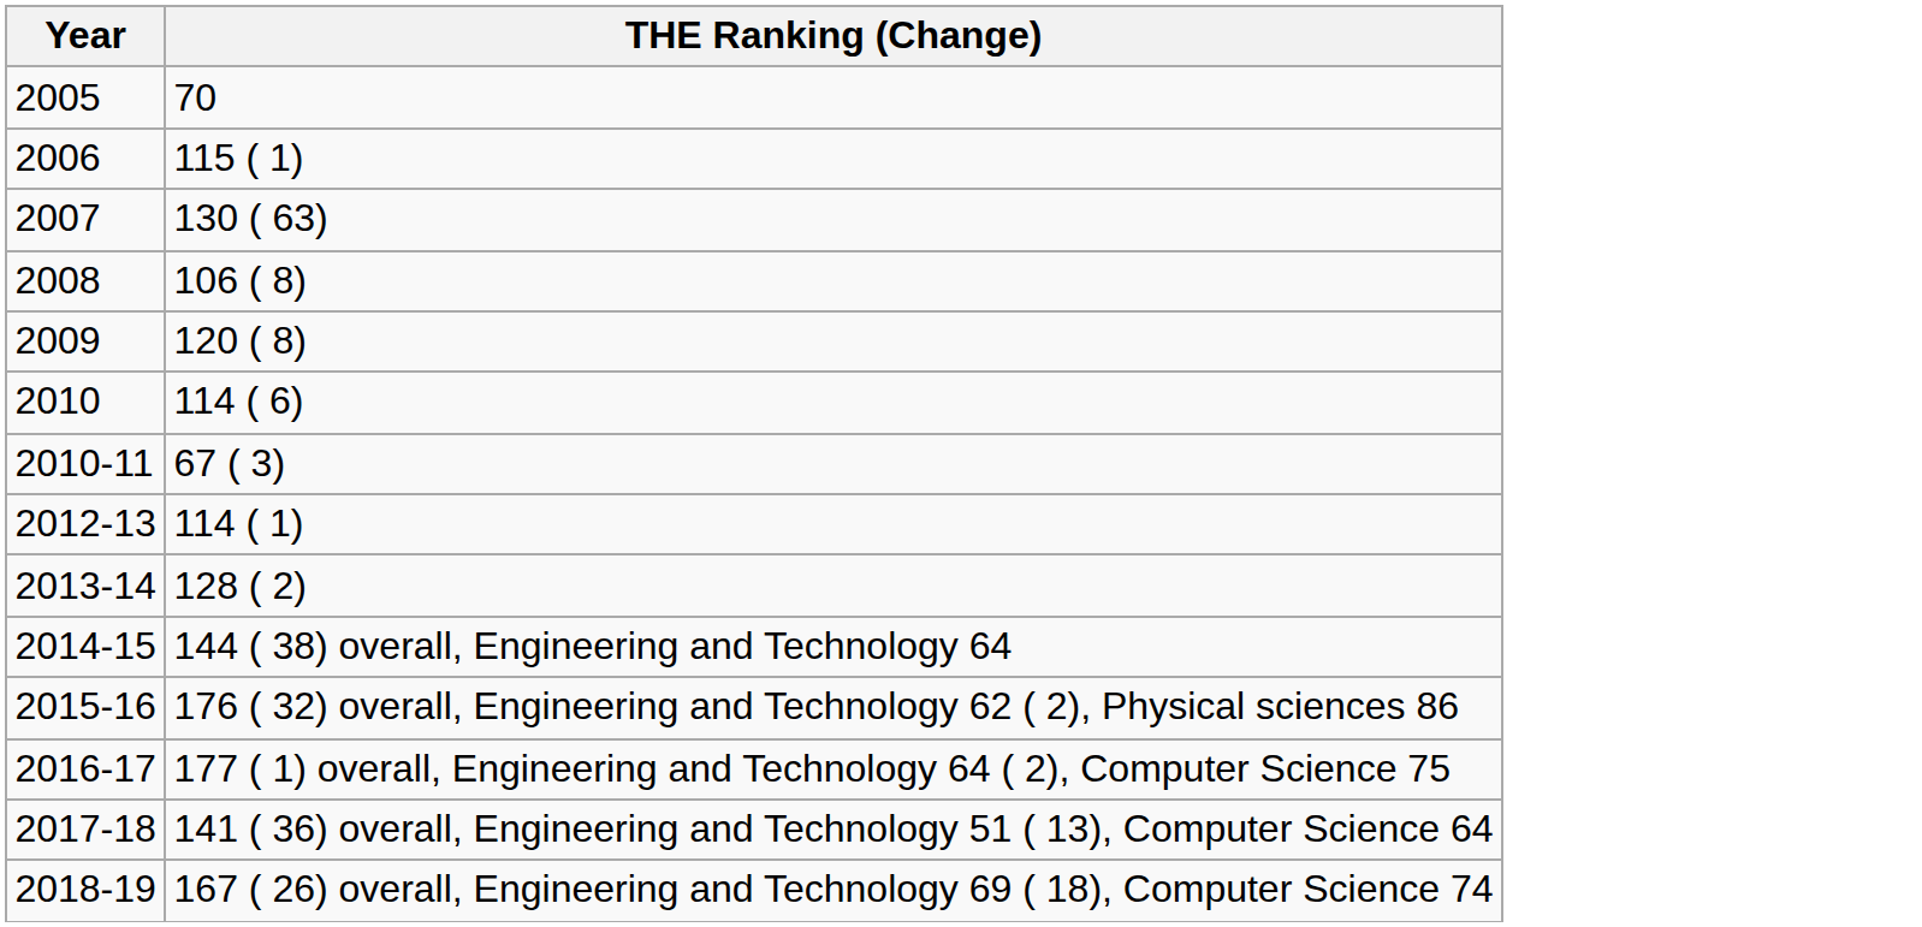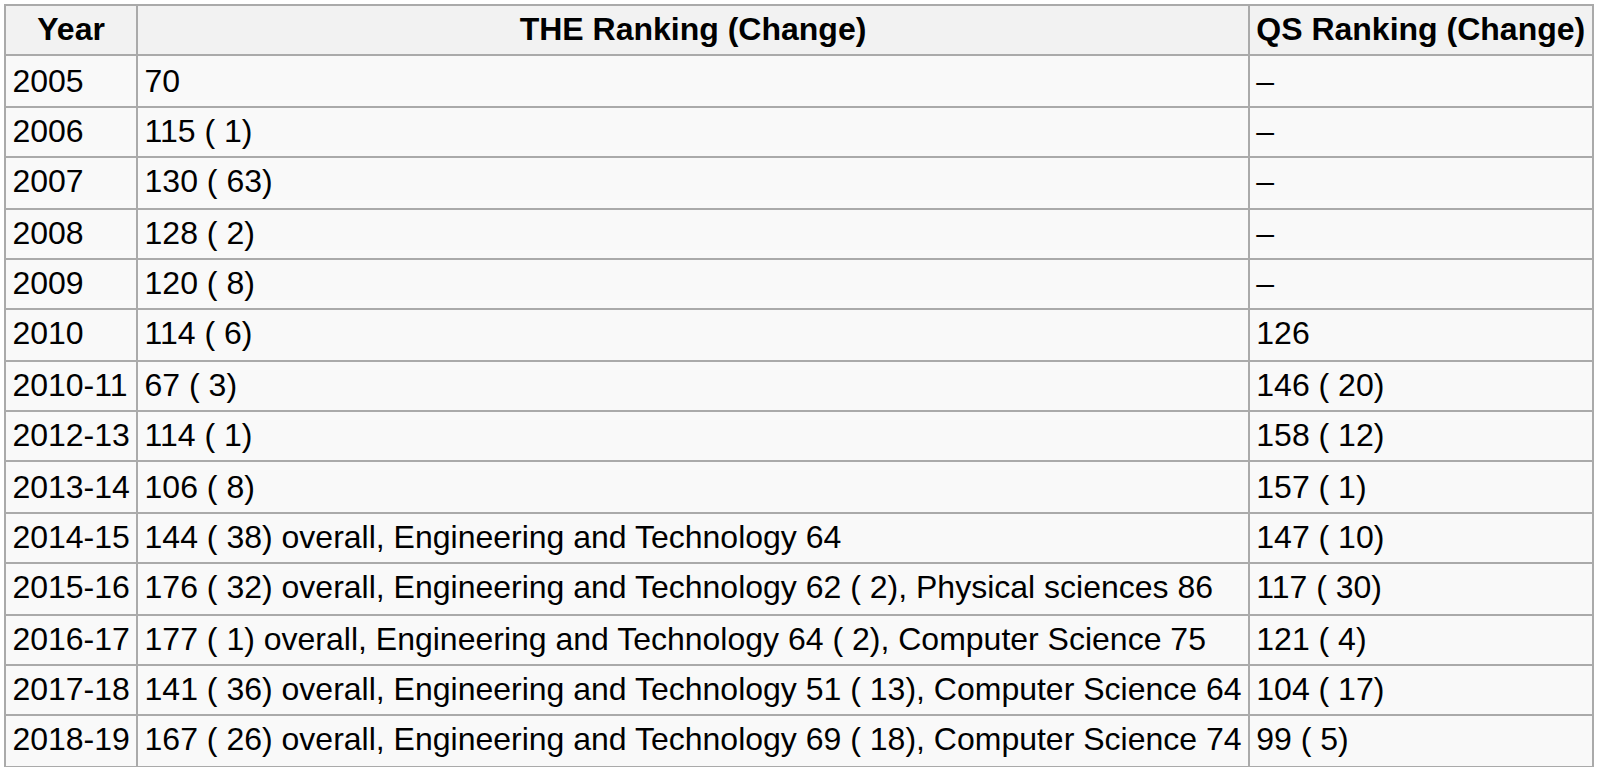+ column: QS Ranking (Change) | – | – | – | – | – | 126 | 146 ( 20) | 158 ( 12) | 157 ( 1) | 147 ( 10) | 117 ( 30) | 121 ( 4) | 104 ( 17) | 99 ( 5)
2008 | THE Ranking (Change): 106 ( 8) -> 128 ( 2)
2013-14 | THE Ranking (Change): 128 ( 2) -> 106 ( 8)
